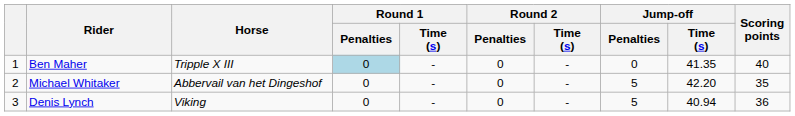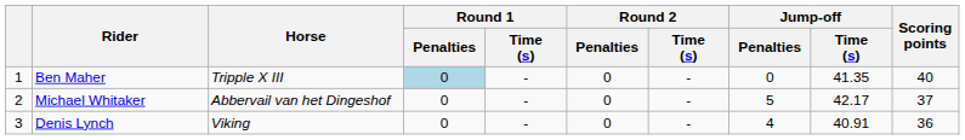Michael Whitaker | Jump-off / Time (s): 42.20 -> 42.17
Michael Whitaker | Scoring points: 35 -> 37
Denis Lynch | Jump-off / Penalties: 5 -> 4
Denis Lynch | Jump-off / Time (s): 40.94 -> 40.91
